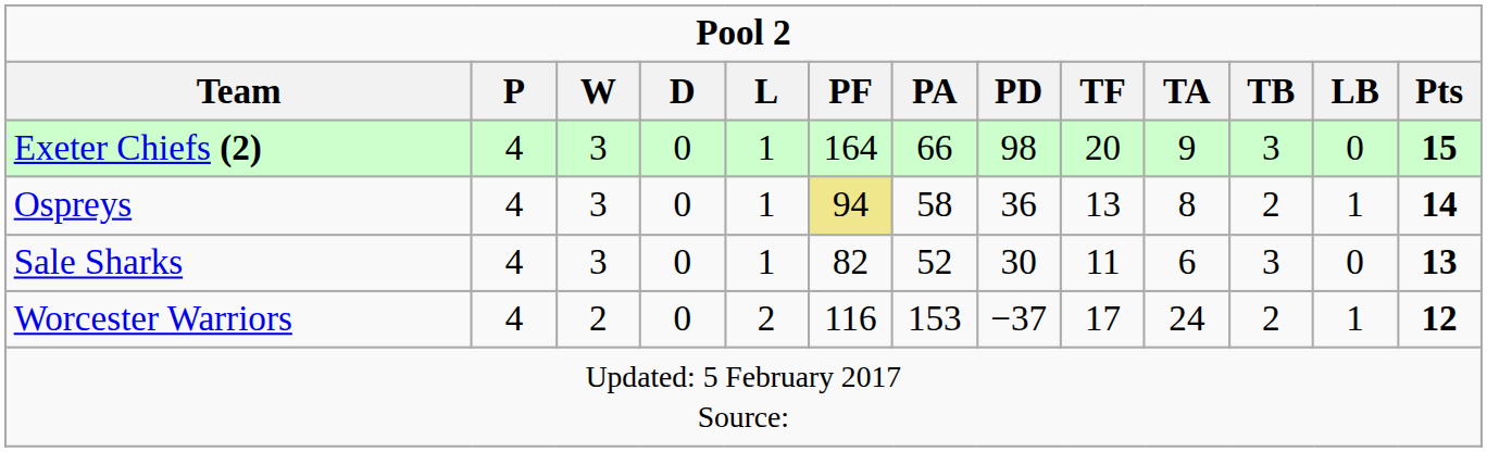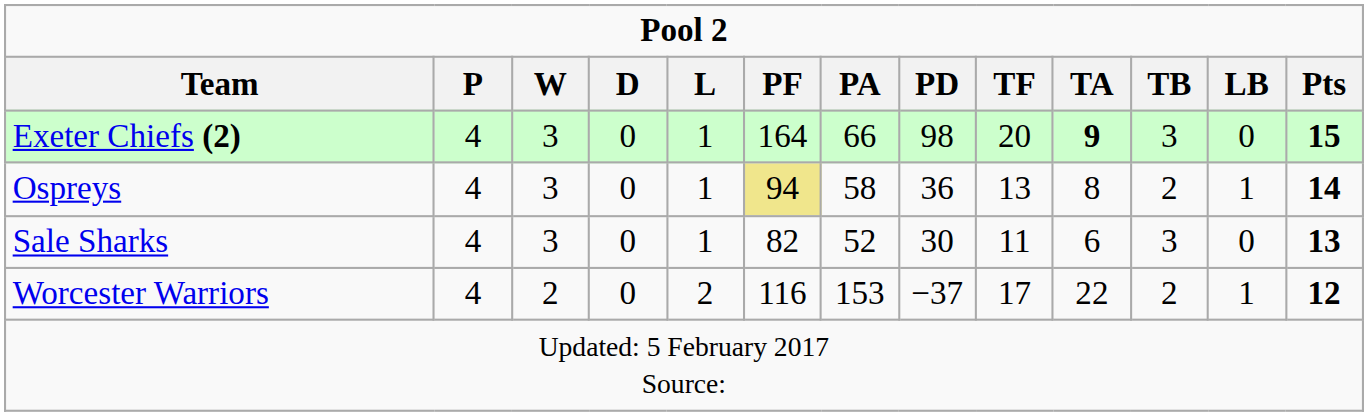Exeter Chiefs (2) | TA: normal -> bold
Worcester Warriors | TA: 24 -> 22
